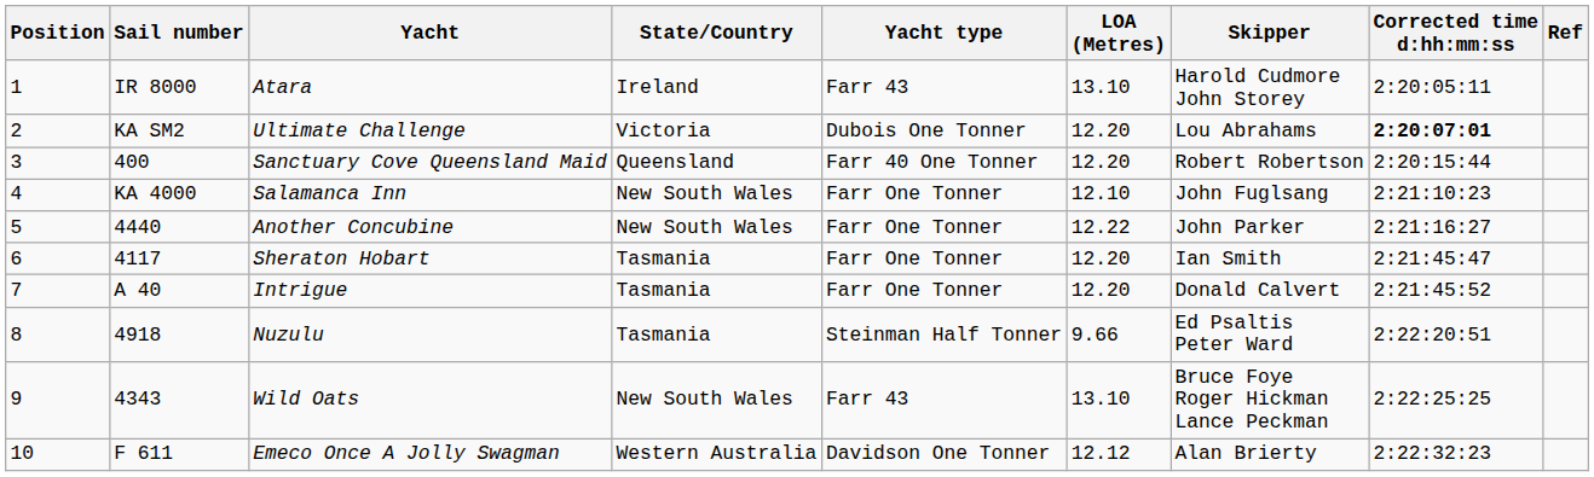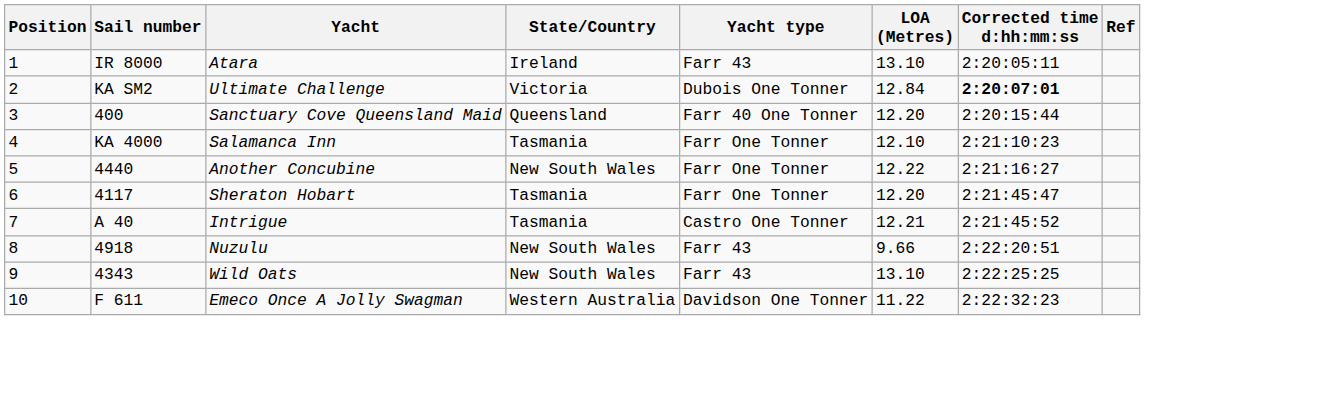- column: Skipper | Harold Cudmore John Storey | Lou Abrahams | Robert Robertson | John Fuglsang | John Parker | Ian Smith | Donald Calvert | Ed Psaltis Peter Ward | Bruce Foye Roger Hickman Lance Peckman | Alan Brierty
Ultimate Challenge | LOA (Metres): 12.20 -> 12.84
Salamanca Inn | State/Country: New South Wales -> Tasmania
Intrigue | Yacht type: Farr One Tonner -> Castro One Tonner
Intrigue | LOA (Metres): 12.20 -> 12.21
Nuzulu | State/Country: Tasmania -> New South Wales
Nuzulu | Yacht type: Steinman Half Tonner -> Farr 43
Emeco Once A Jolly Swagman | LOA (Metres): 12.12 -> 11.22
